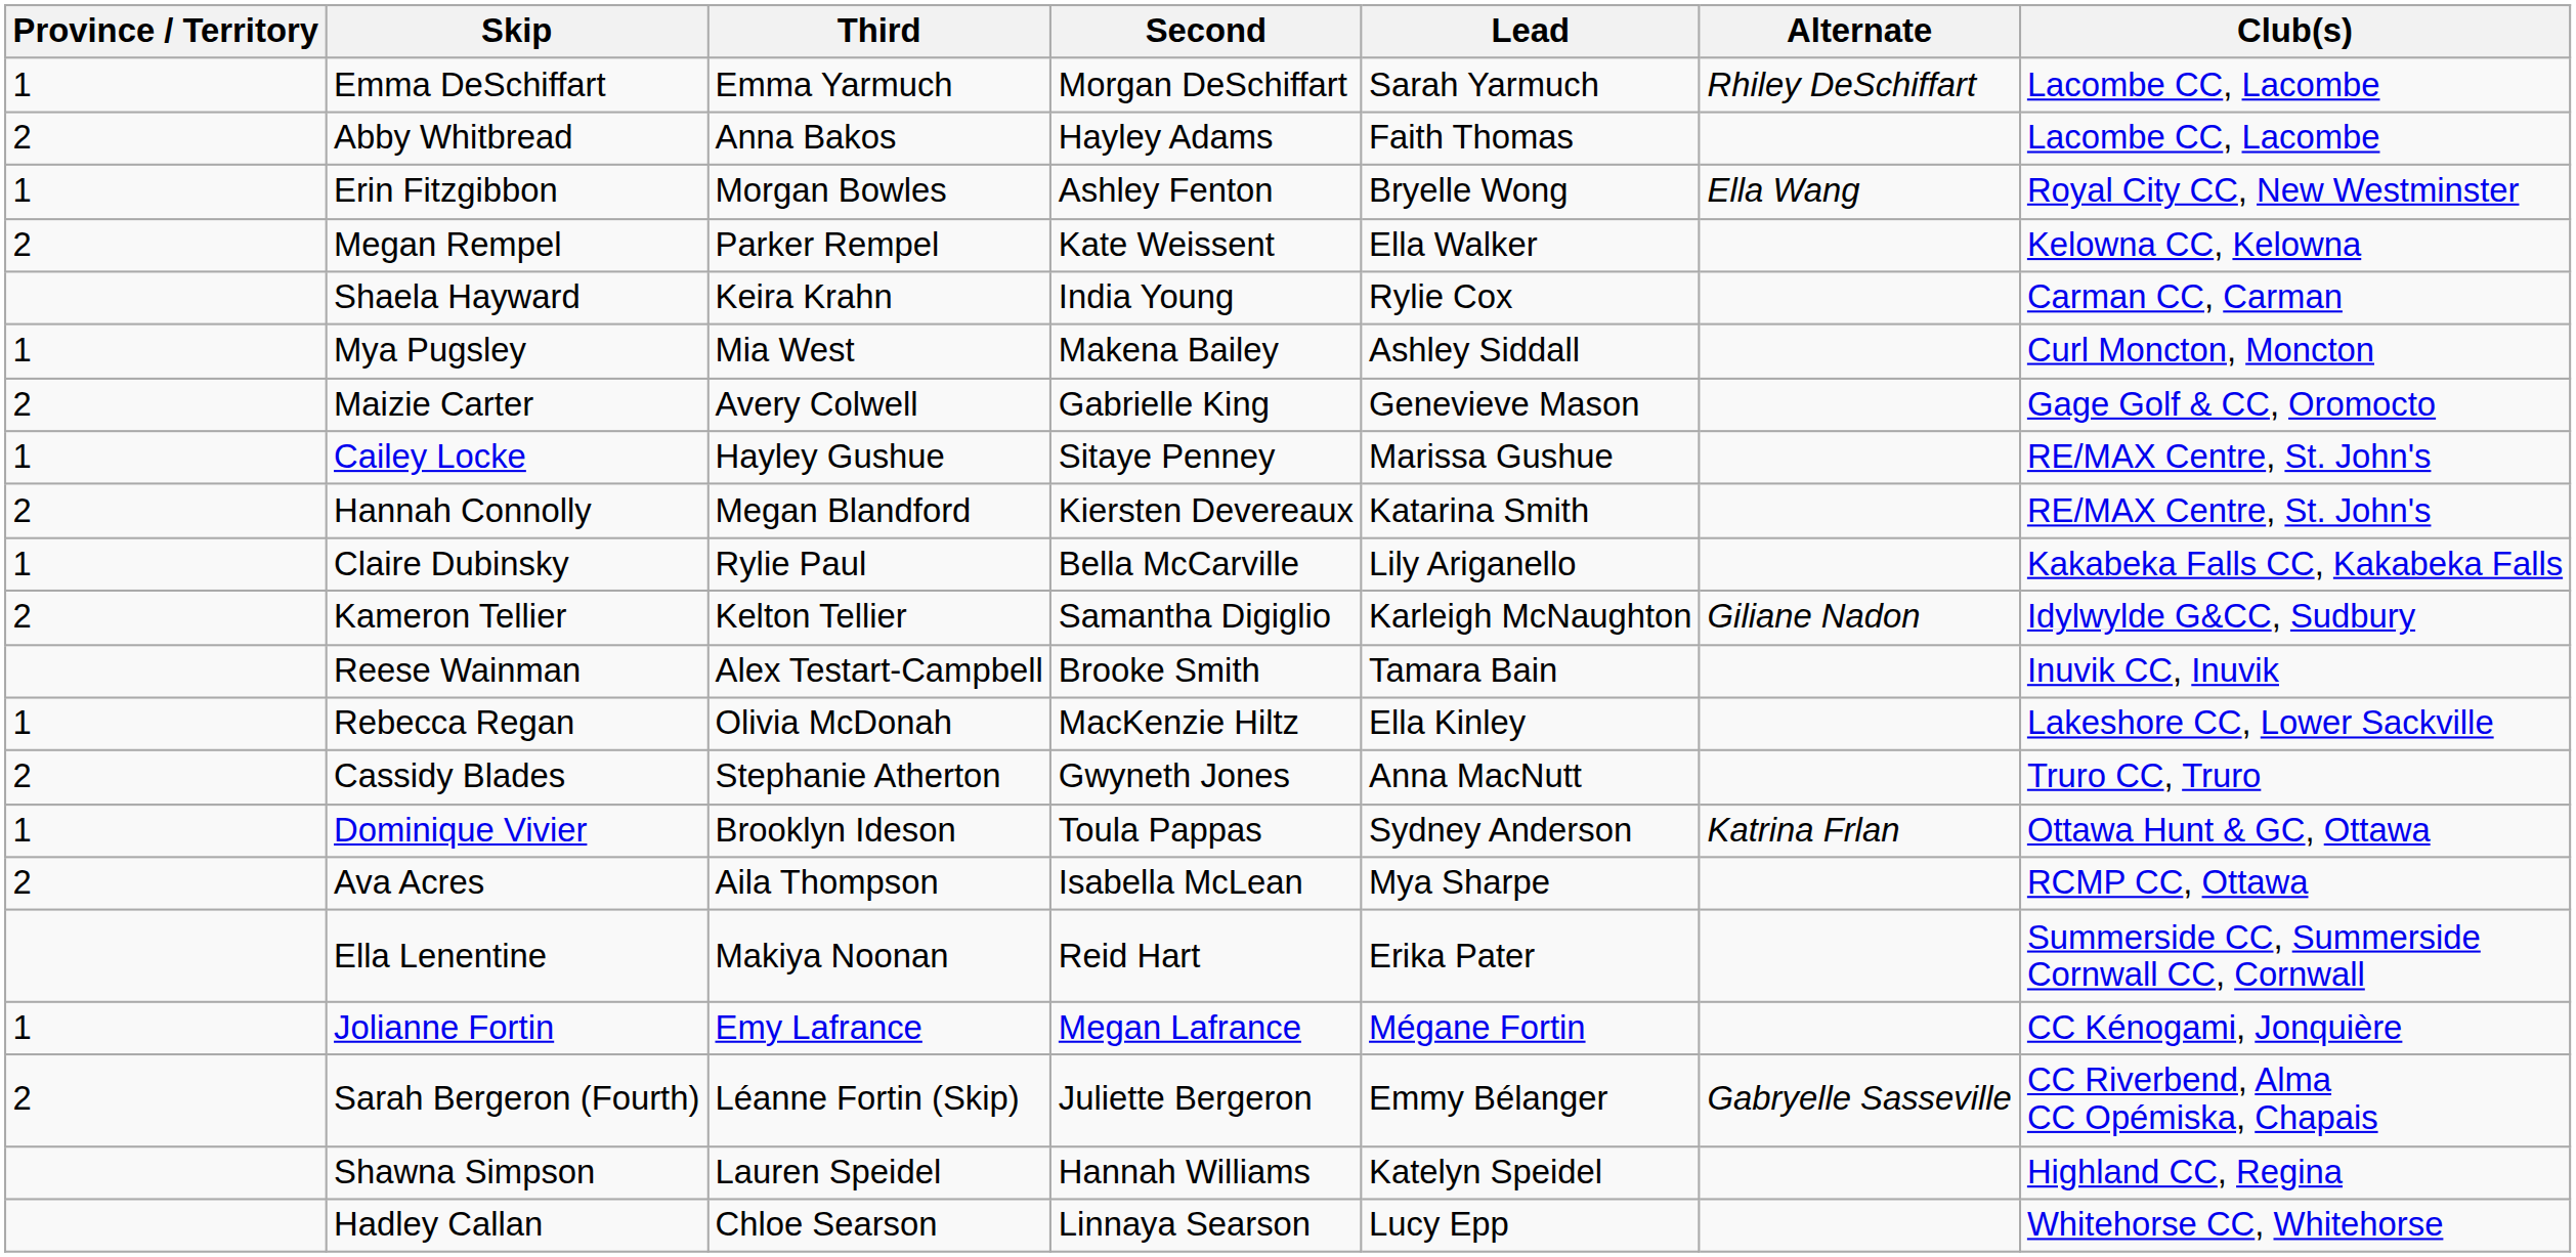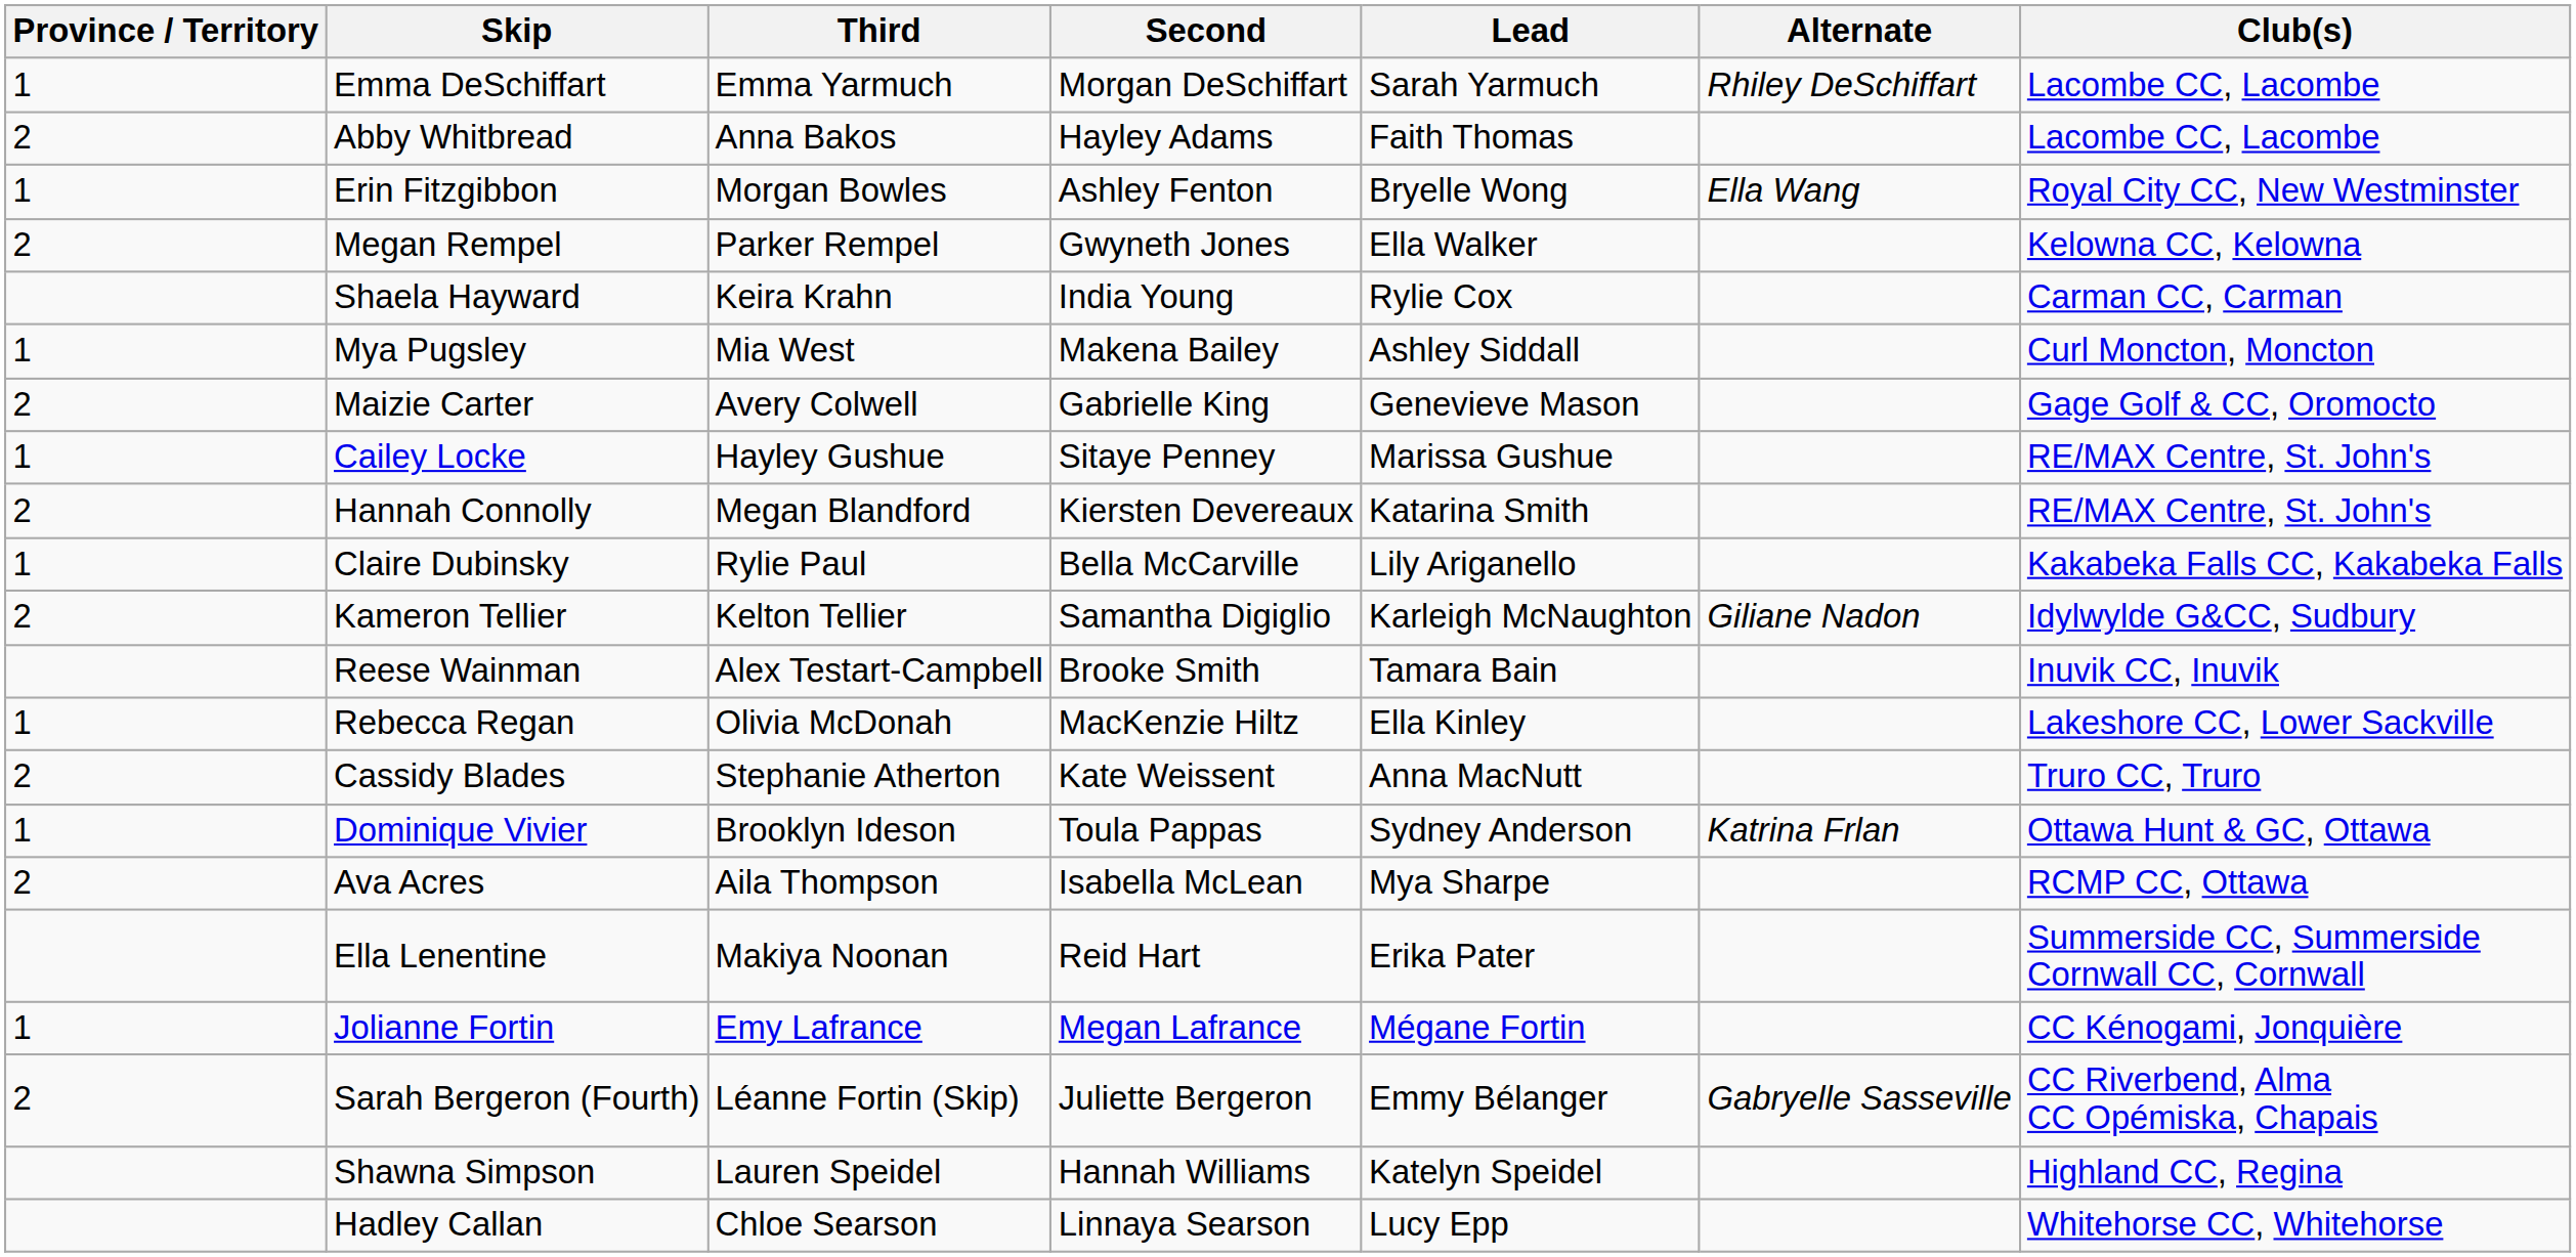Megan Rempel | Second: Kate Weissent -> Gwyneth Jones
Cassidy Blades | Second: Gwyneth Jones -> Kate Weissent
